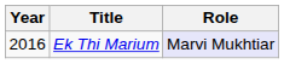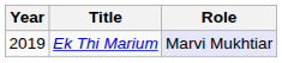Ek Thi Marium | Year: 2016 -> 2019
